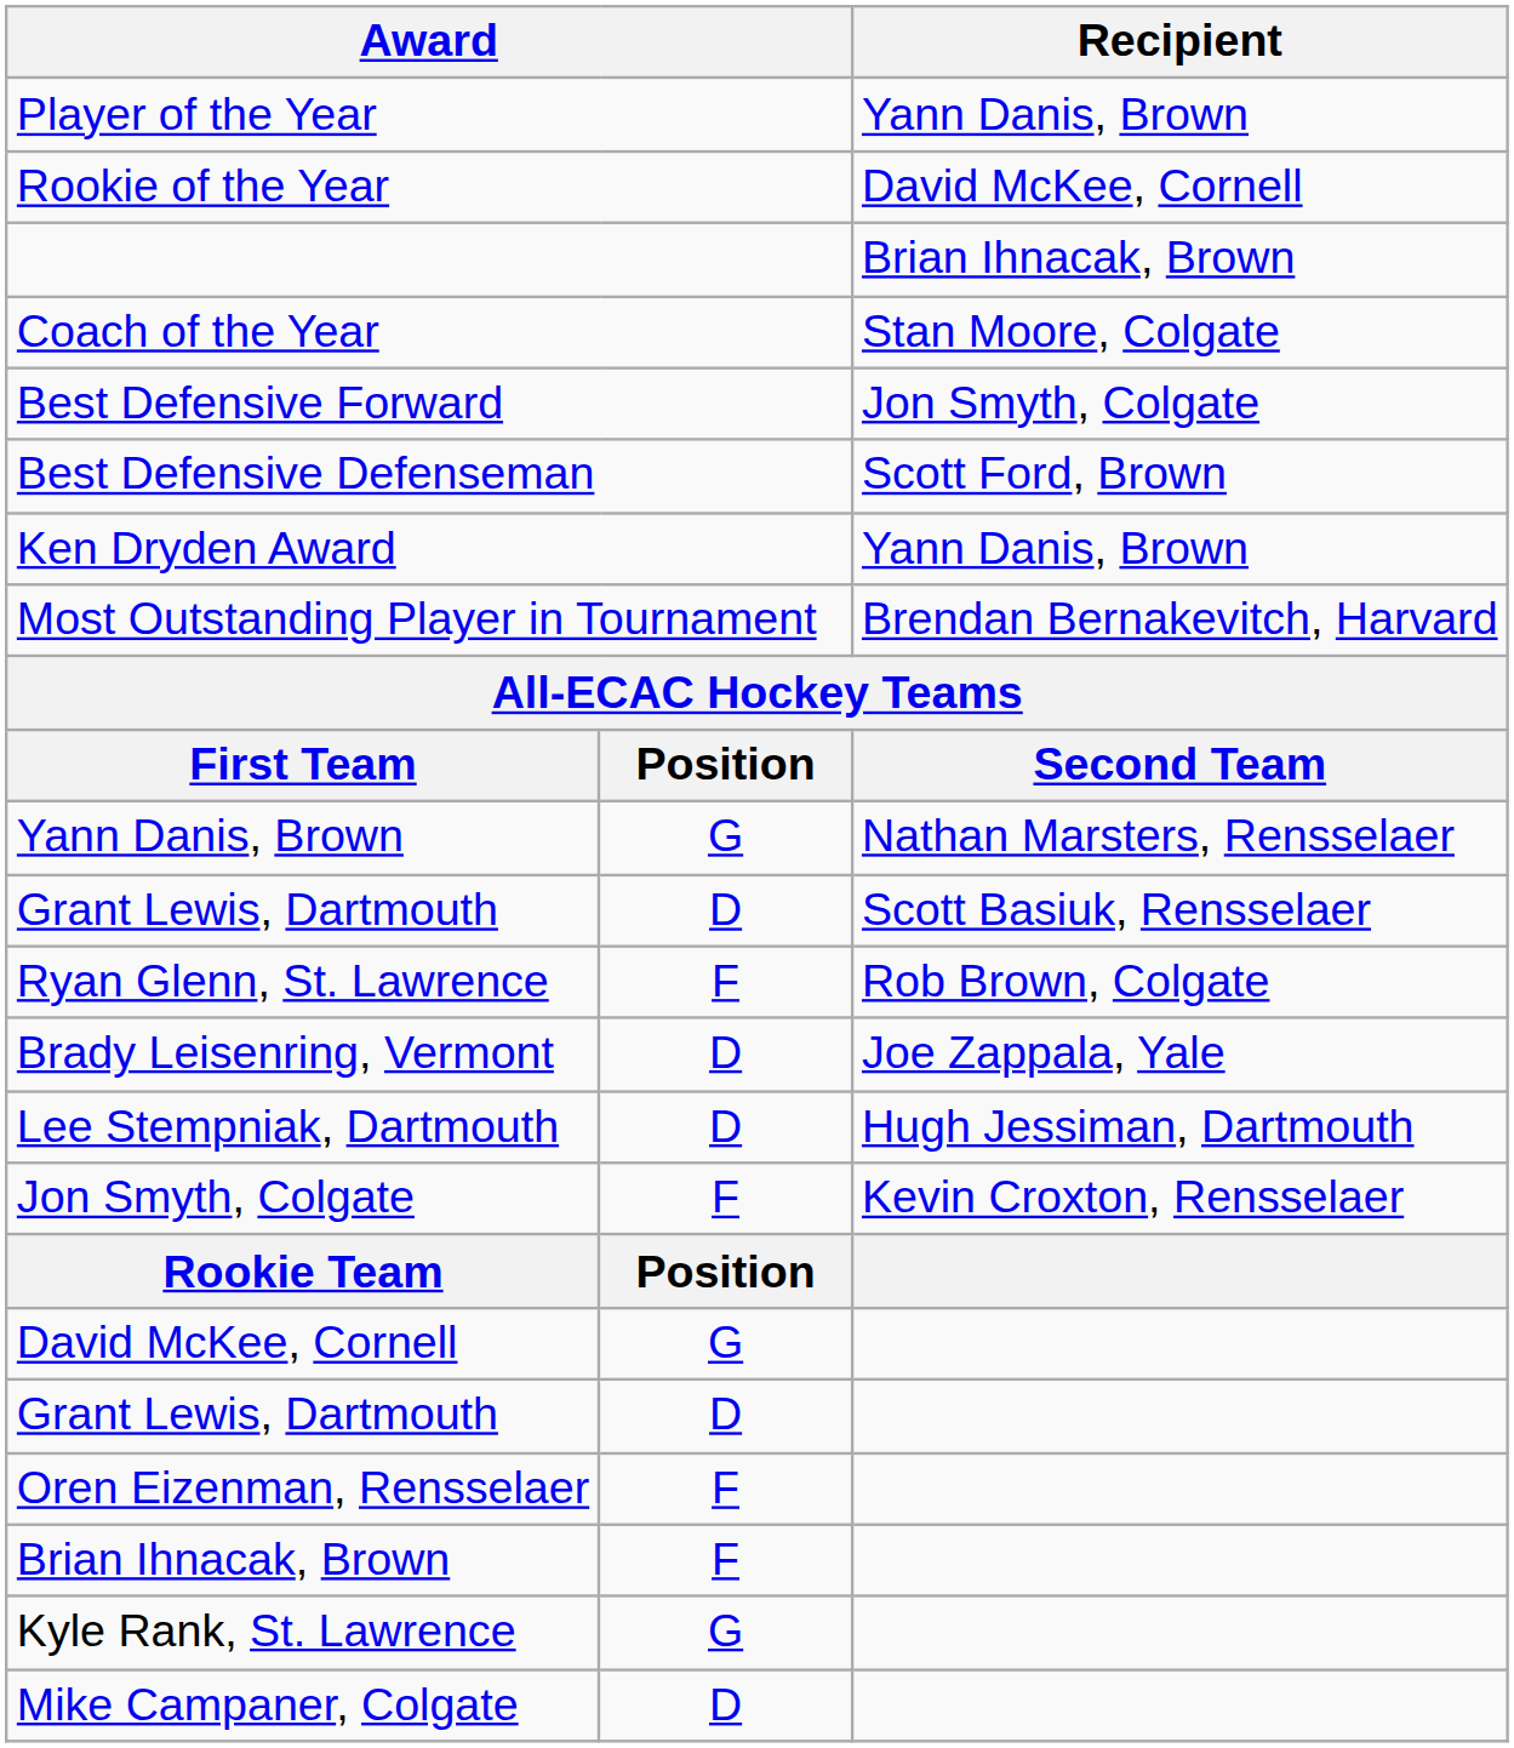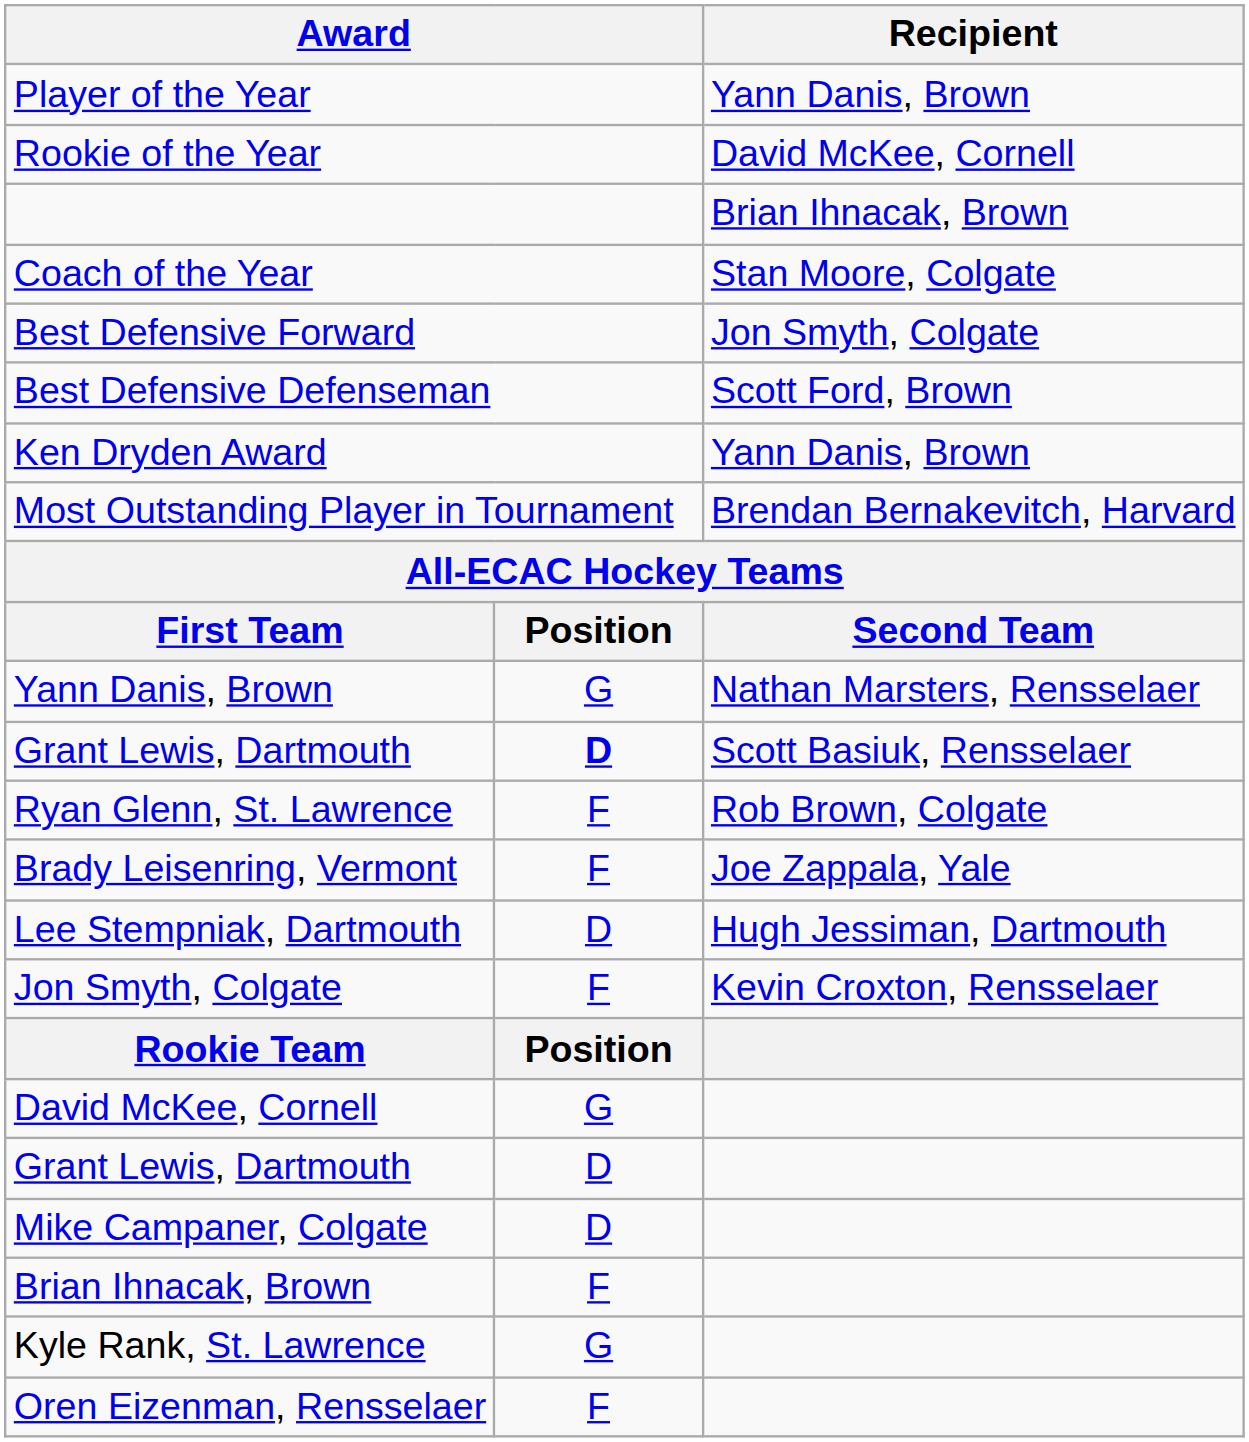Grant Lewis, Dartmouth / Scott Basiuk, Rensselaer | column 2: normal -> bold
Brady Leisenring, Vermont | column 2: D -> F
rows swapped: Mike Campaner, Colgate <-> Oren Eizenman, Rensselaer
